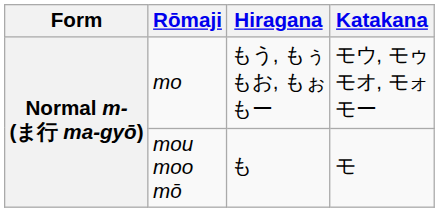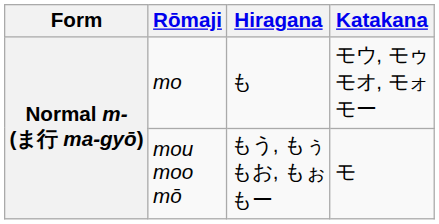mo | Hiragana: もう, もぅ もお, もぉ もー -> も
mou moo mō | Hiragana: も -> もう, もぅ もお, もぉ もー
